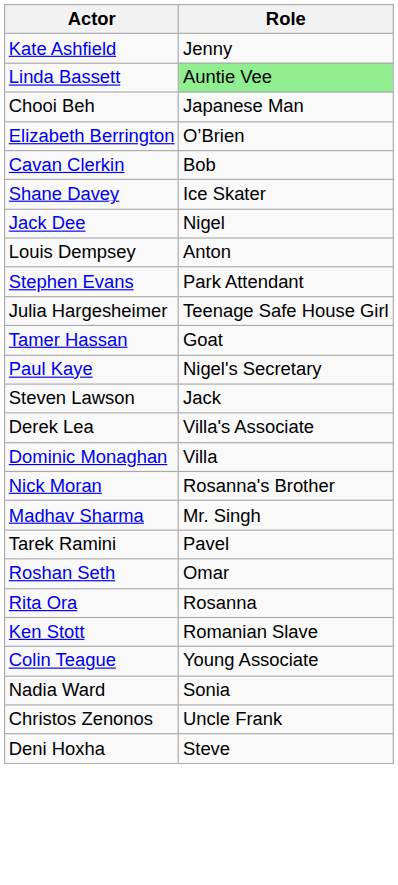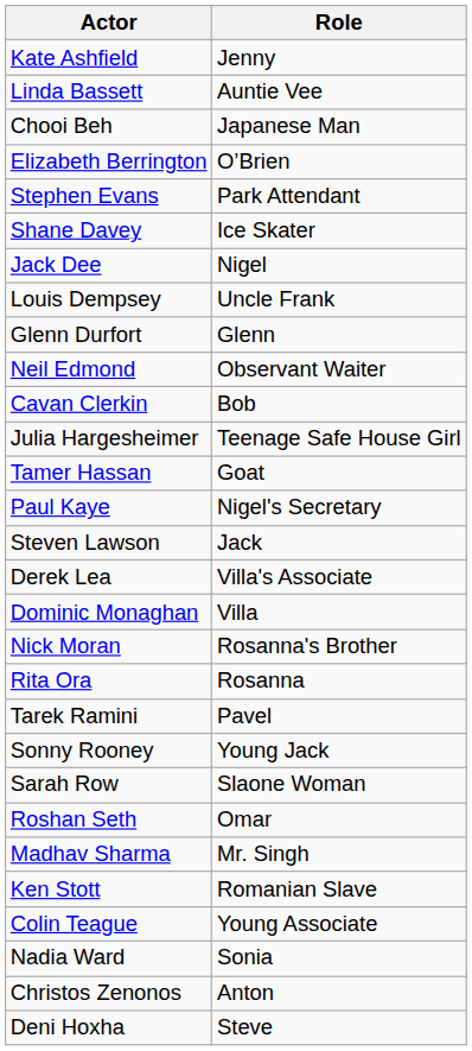Linda Bassett | Role: lightgreen background -> no background
rows swapped: Cavan Clerkin <-> Stephen Evans
Louis Dempsey | Role: Anton -> Uncle Frank
+ row: Glenn Durfort | Glenn
+ row: Neil Edmond | Observant Waiter
rows swapped: Rita Ora <-> Madhav Sharma
+ row: Sonny Rooney | Young Jack
+ row: Sarah Row | Slaone Woman
Christos Zenonos | Role: Uncle Frank -> Anton
